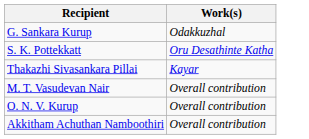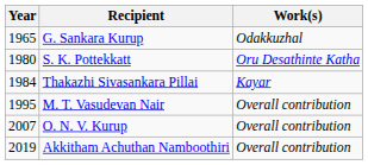+ column: Year | 1965 | 1980 | 1984 | 1995 | 2007 | 2019
